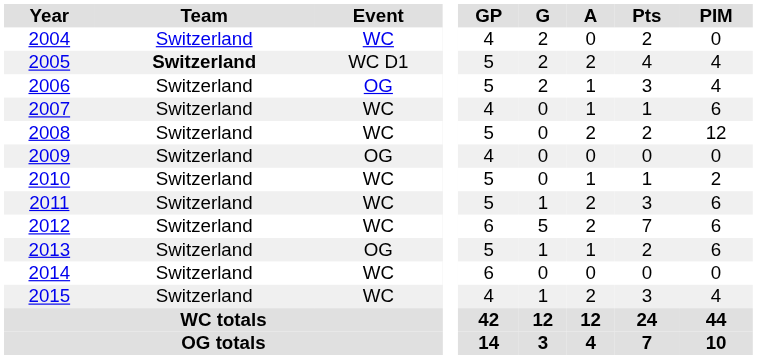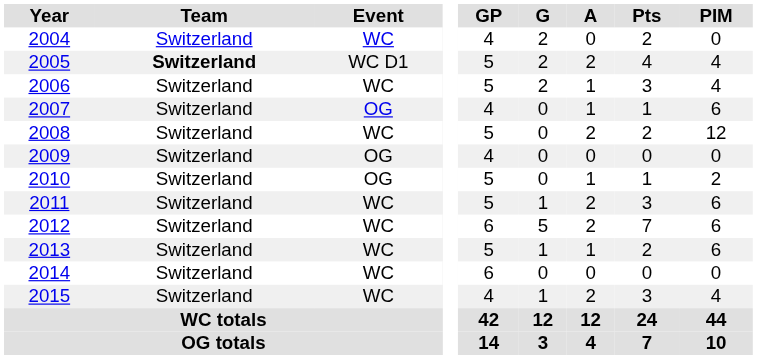2006 | Event: OG -> WC
2007 | Event: WC -> OG
2010 | Event: WC -> OG
2013 | Event: OG -> WC
